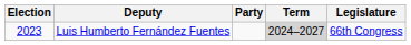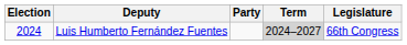Luis Humberto Fernández Fuentes | Election: 2023 -> 2024
